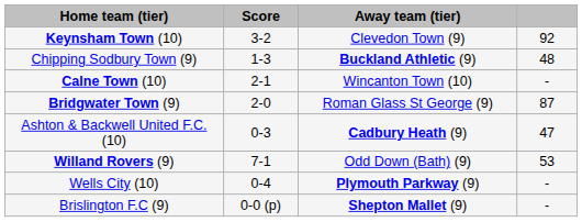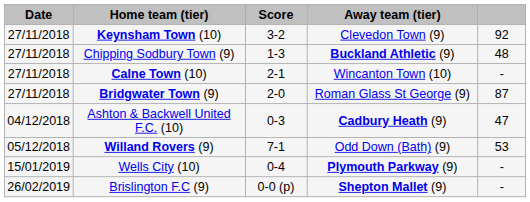+ column: Date | 27/11/2018 | 27/11/2018 | 27/11/2018 | 27/11/2018 | 04/12/2018 | 05/12/2018 | 15/01/2019 | 26/02/2019
